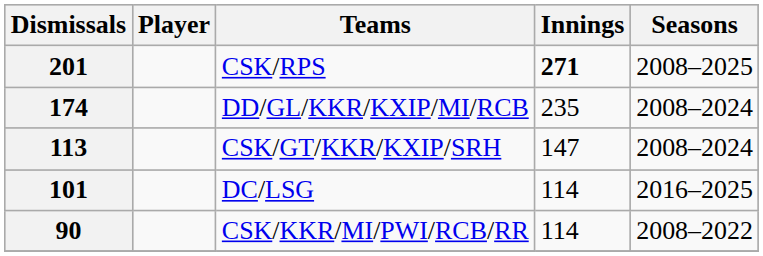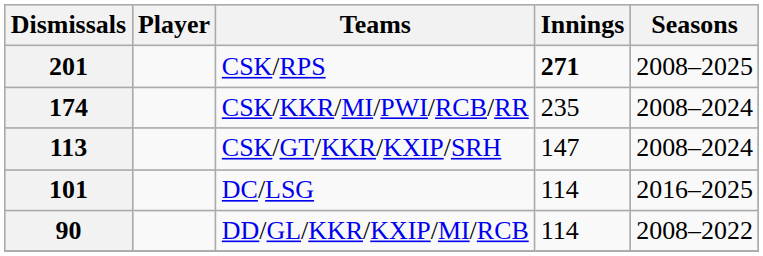174 | Teams: DD/GL/KKR/KXIP/MI/RCB -> CSK/KKR/MI/PWI/RCB/RR
90 | Teams: CSK/KKR/MI/PWI/RCB/RR -> DD/GL/KKR/KXIP/MI/RCB
